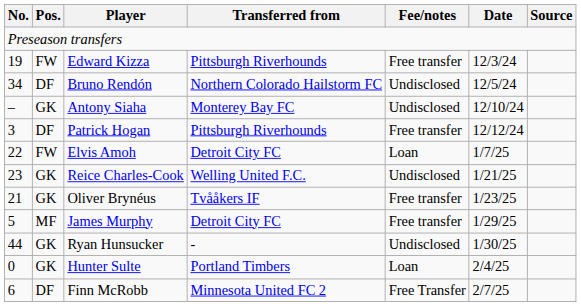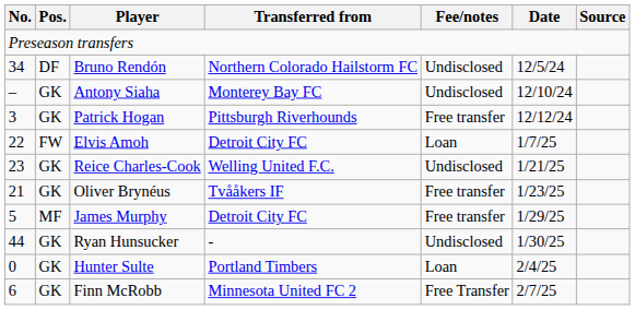- row: 19 | FW | Edward Kizza | Pittsburgh Riverhounds | Free transfer | 12/3/24
Patrick Hogan | Pos.: DF -> GK
Finn McRobb | Pos.: DF -> GK
